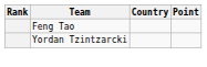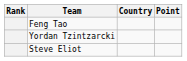+ row: Steve Eliot
